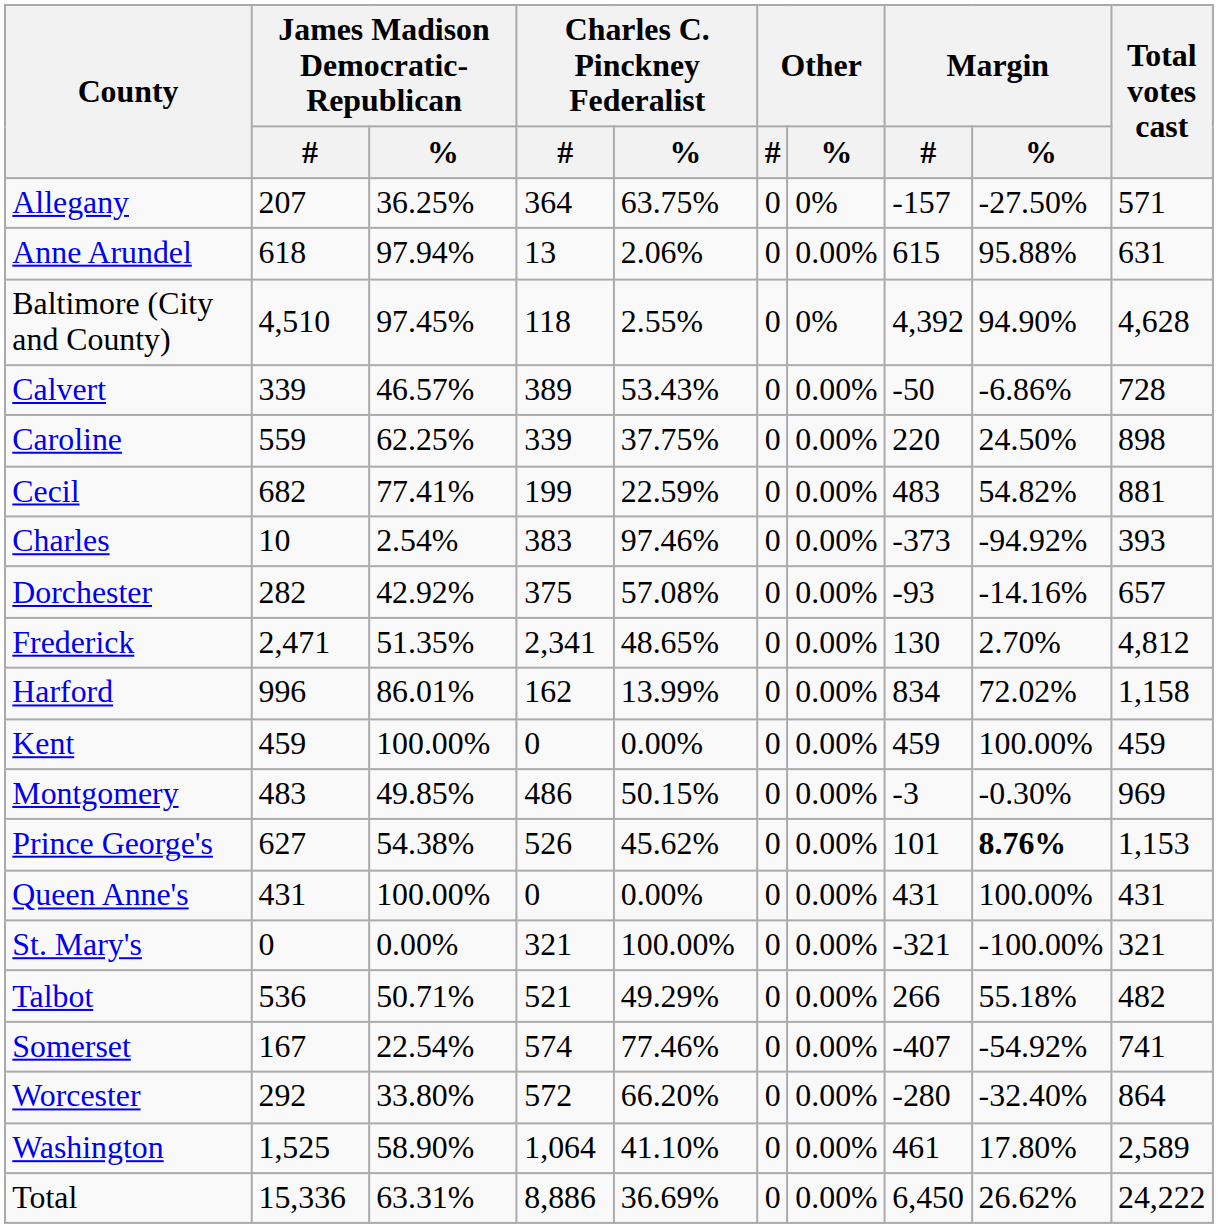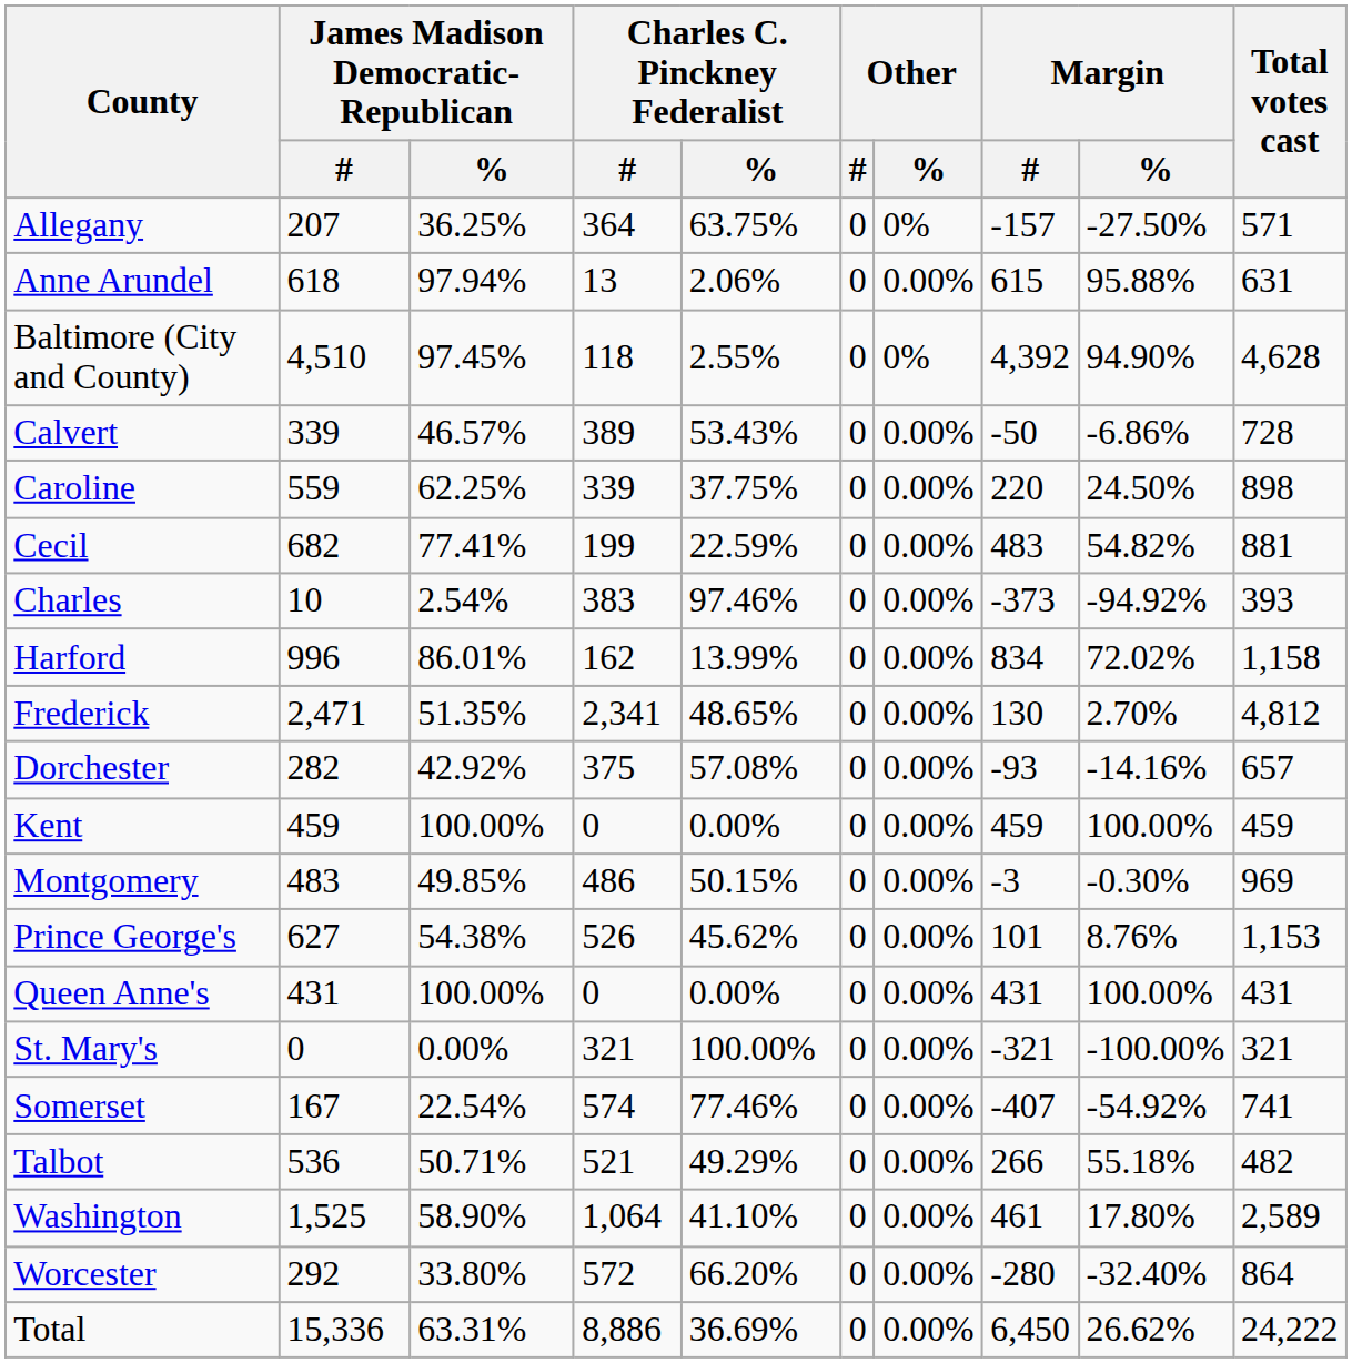rows swapped: Dorchester <-> Harford
Prince George's | Margin / %: bold -> normal
rows swapped: Somerset <-> Talbot
rows swapped: Washington <-> Worcester
